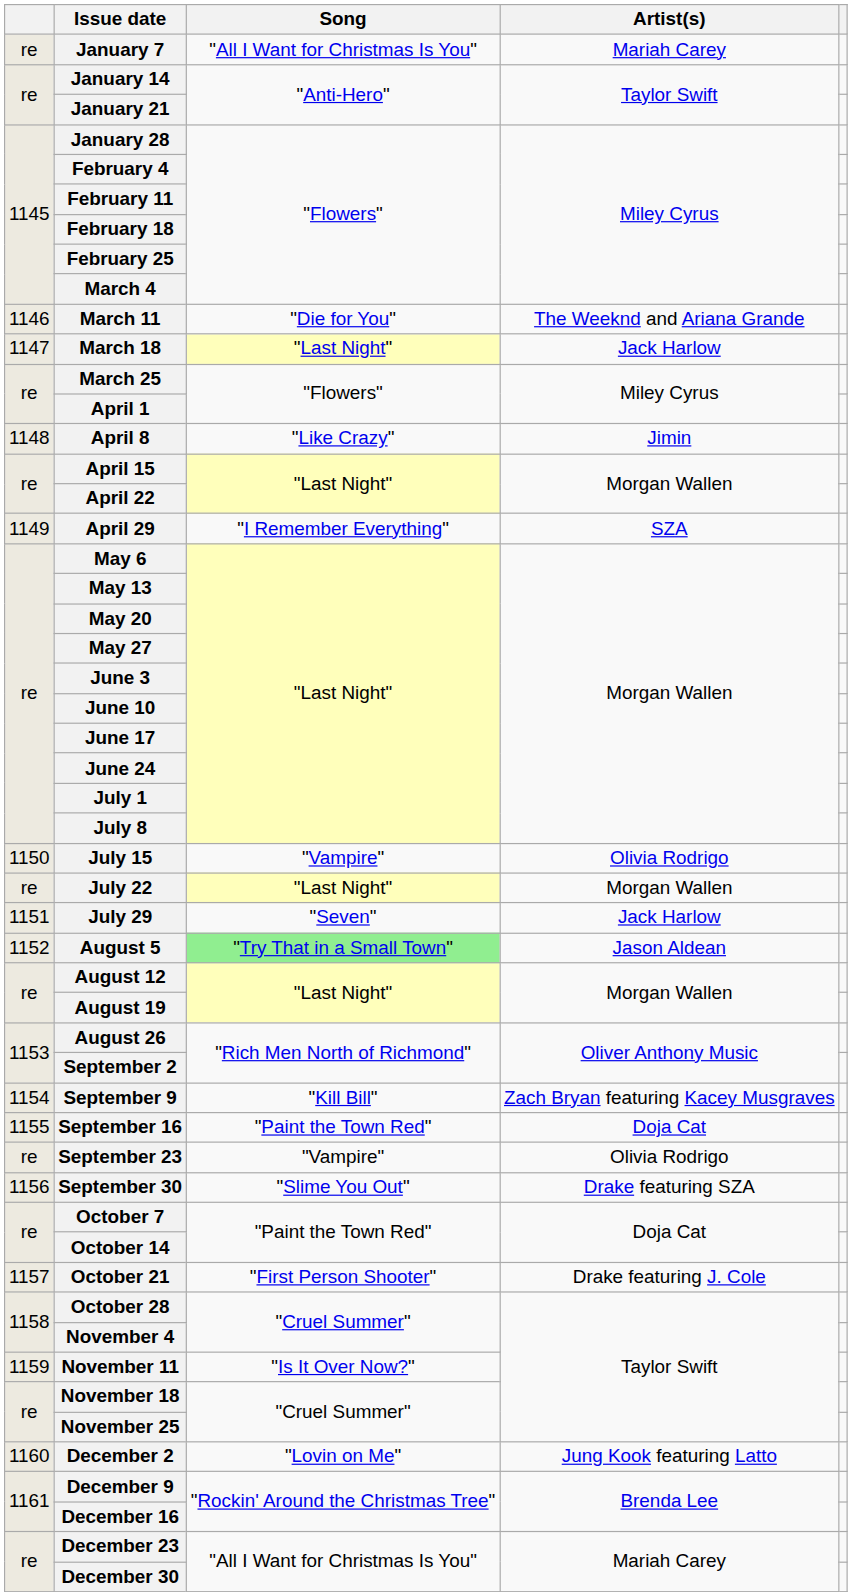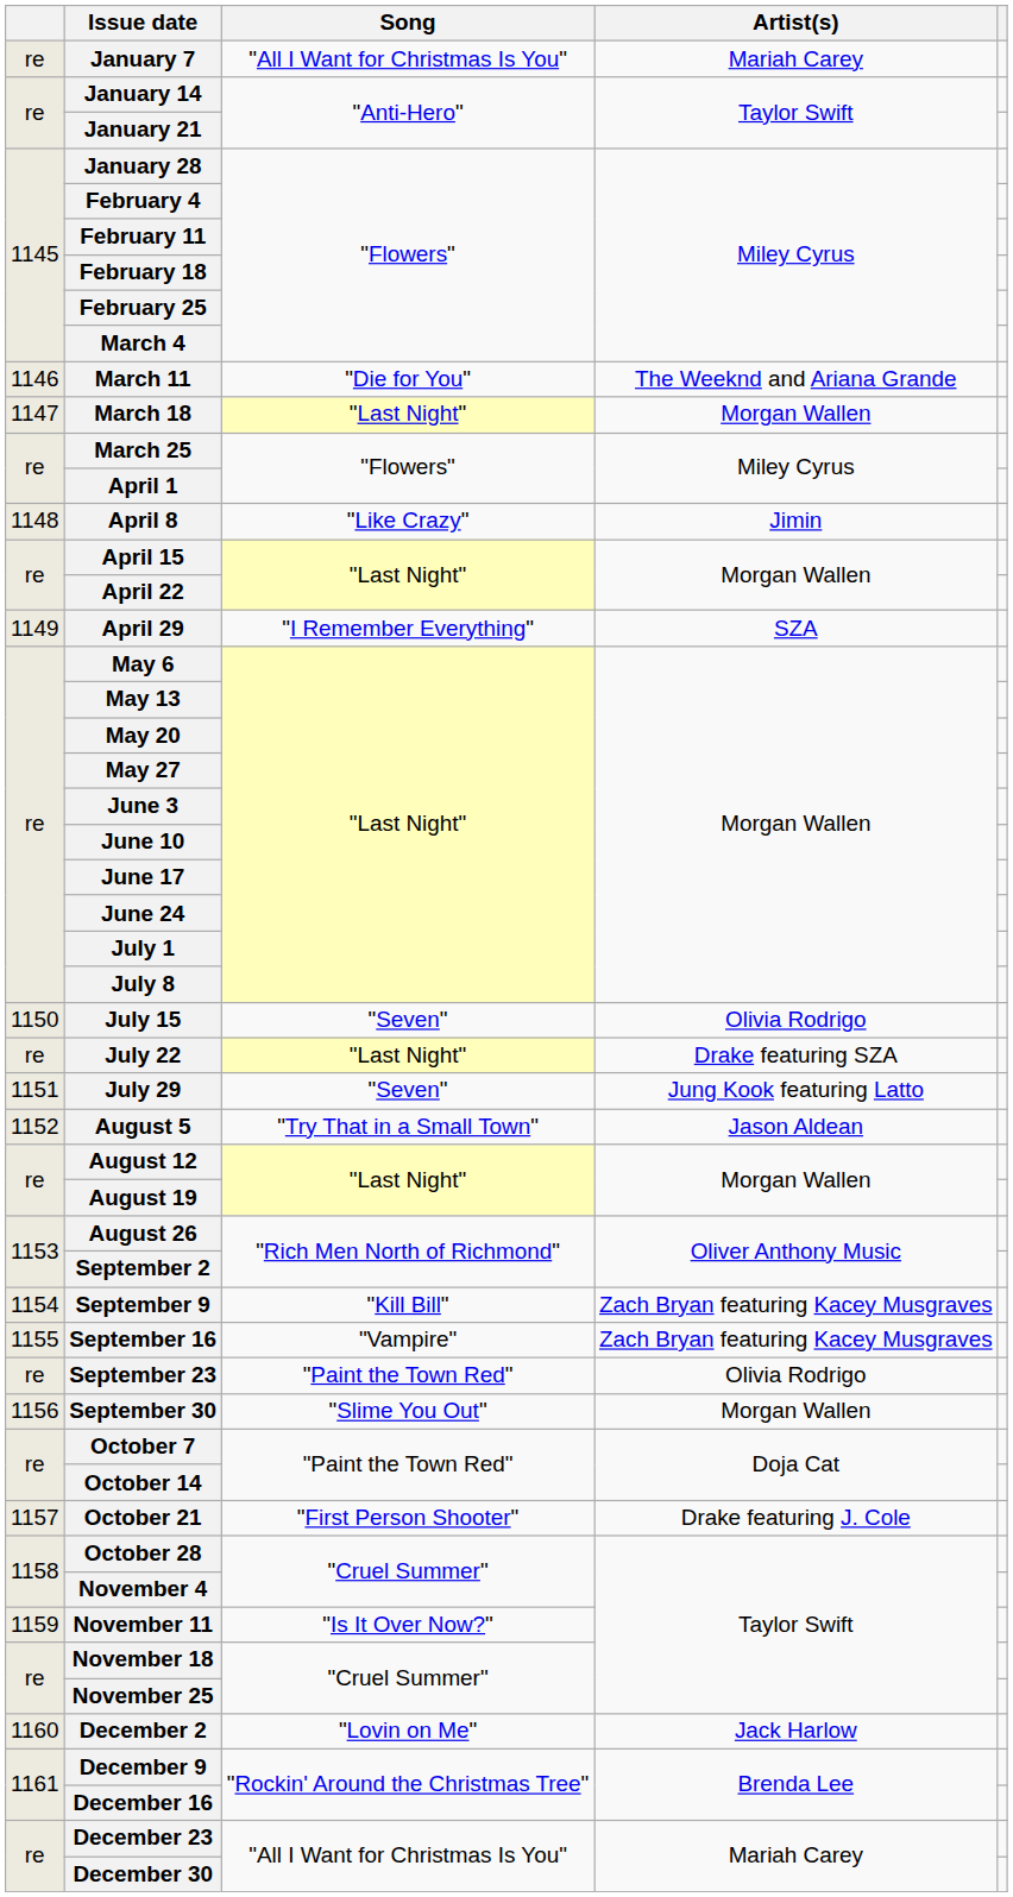March 18 | Artist(s): Jack Harlow -> Morgan Wallen
July 15 | Song: "Vampire" -> "Seven"
July 22 | Artist(s): Morgan Wallen -> Drake featuring SZA
July 29 | Artist(s): Jack Harlow -> Jung Kook featuring Latto
August 5 | Song: lightgreen background -> no background
September 16 | Song: "Paint the Town Red" -> "Vampire"
September 16 | Artist(s): Doja Cat -> Zach Bryan featuring Kacey Musgraves
September 23 | Song: "Vampire" -> "Paint the Town Red"
September 30 | Artist(s): Drake featuring SZA -> Morgan Wallen
December 2 | Artist(s): Jung Kook featuring Latto -> Jack Harlow
